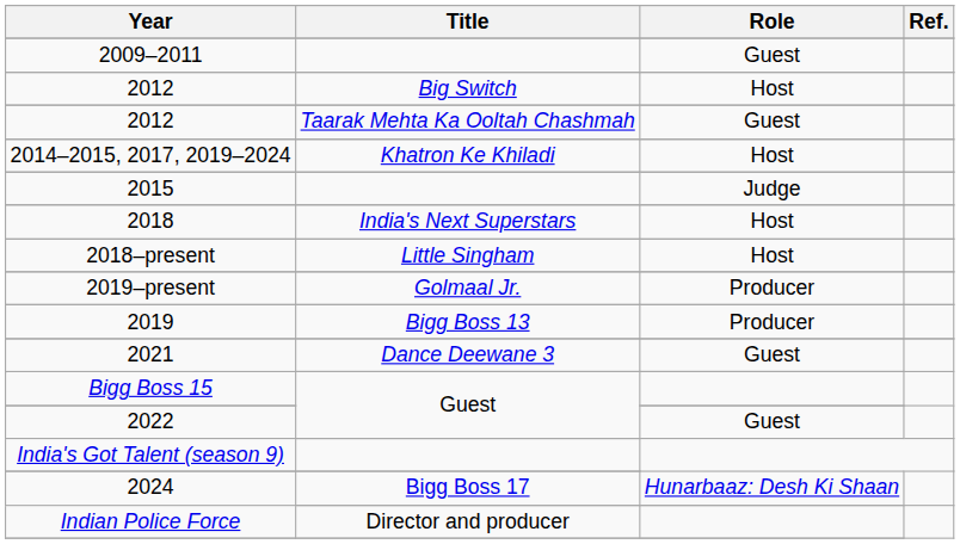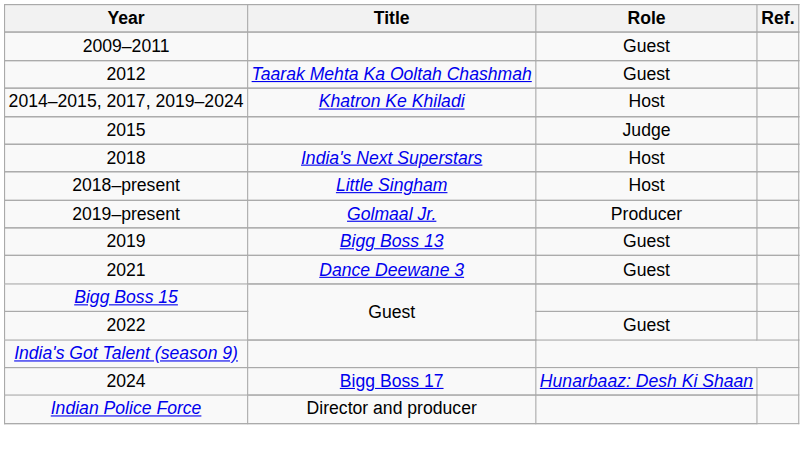- row: 2012 | Big Switch | Host
2019 | Role: Producer -> Guest
